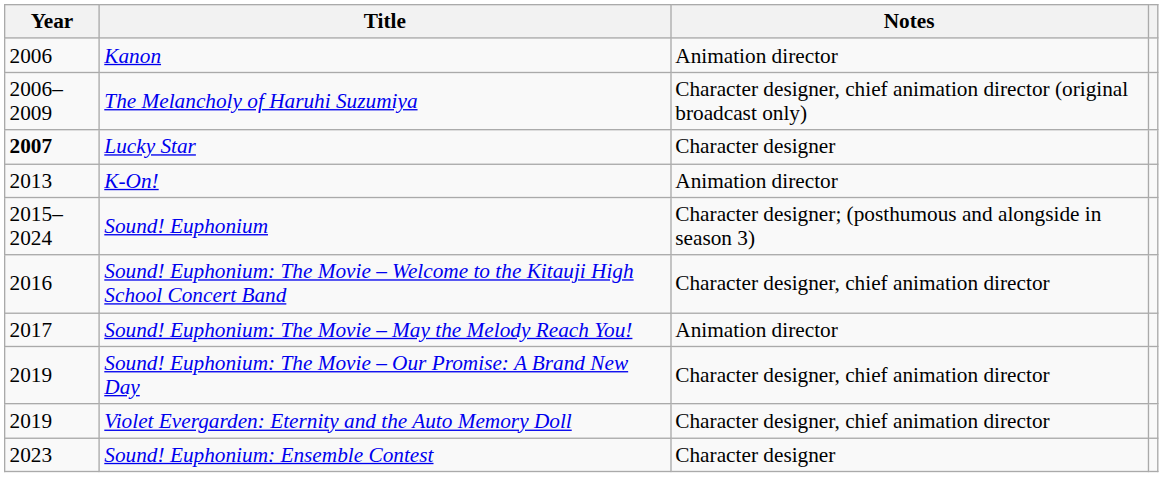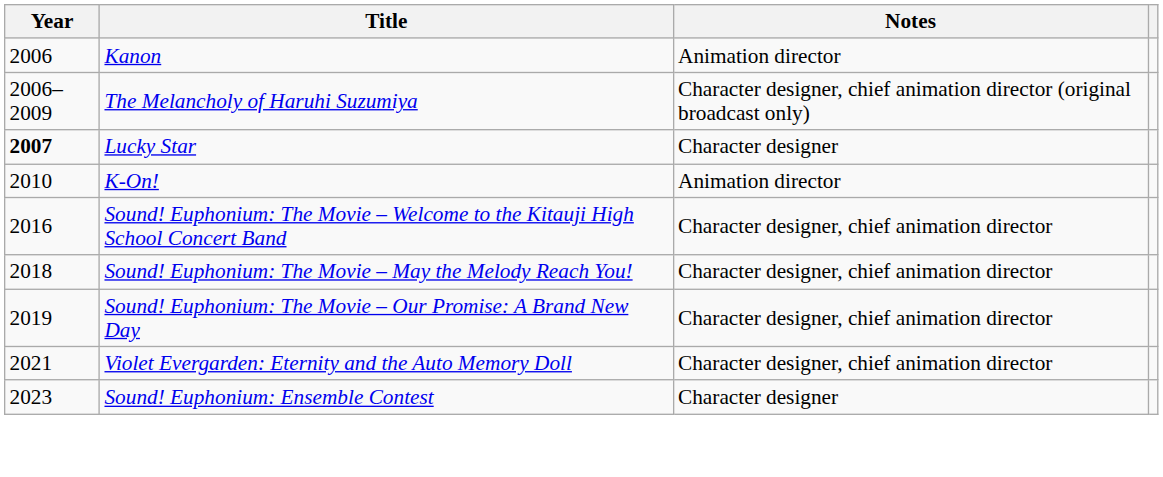K-On! | Year: 2013 -> 2010
- row: 2015–2024 | Sound! Euphonium | Character designer; (posthumous and alongside in season 3)
Sound! Euphonium: The Movie – May the Melody Reach You! | Year: 2017 -> 2018
Sound! Euphonium: The Movie – May the Melody Reach You! | Notes: Animation director -> Character designer, chief animation director
Violet Evergarden: Eternity and the Auto Memory Doll | Year: 2019 -> 2021
